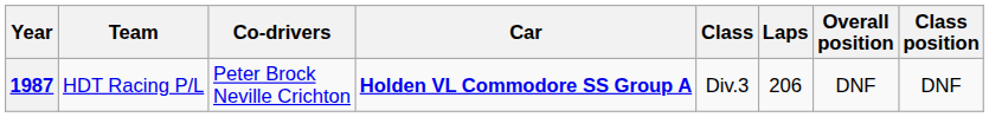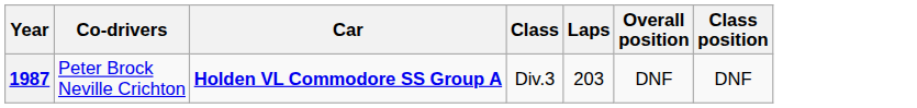- column: Team | HDT Racing P/L
1987 | Laps: 206 -> 203
